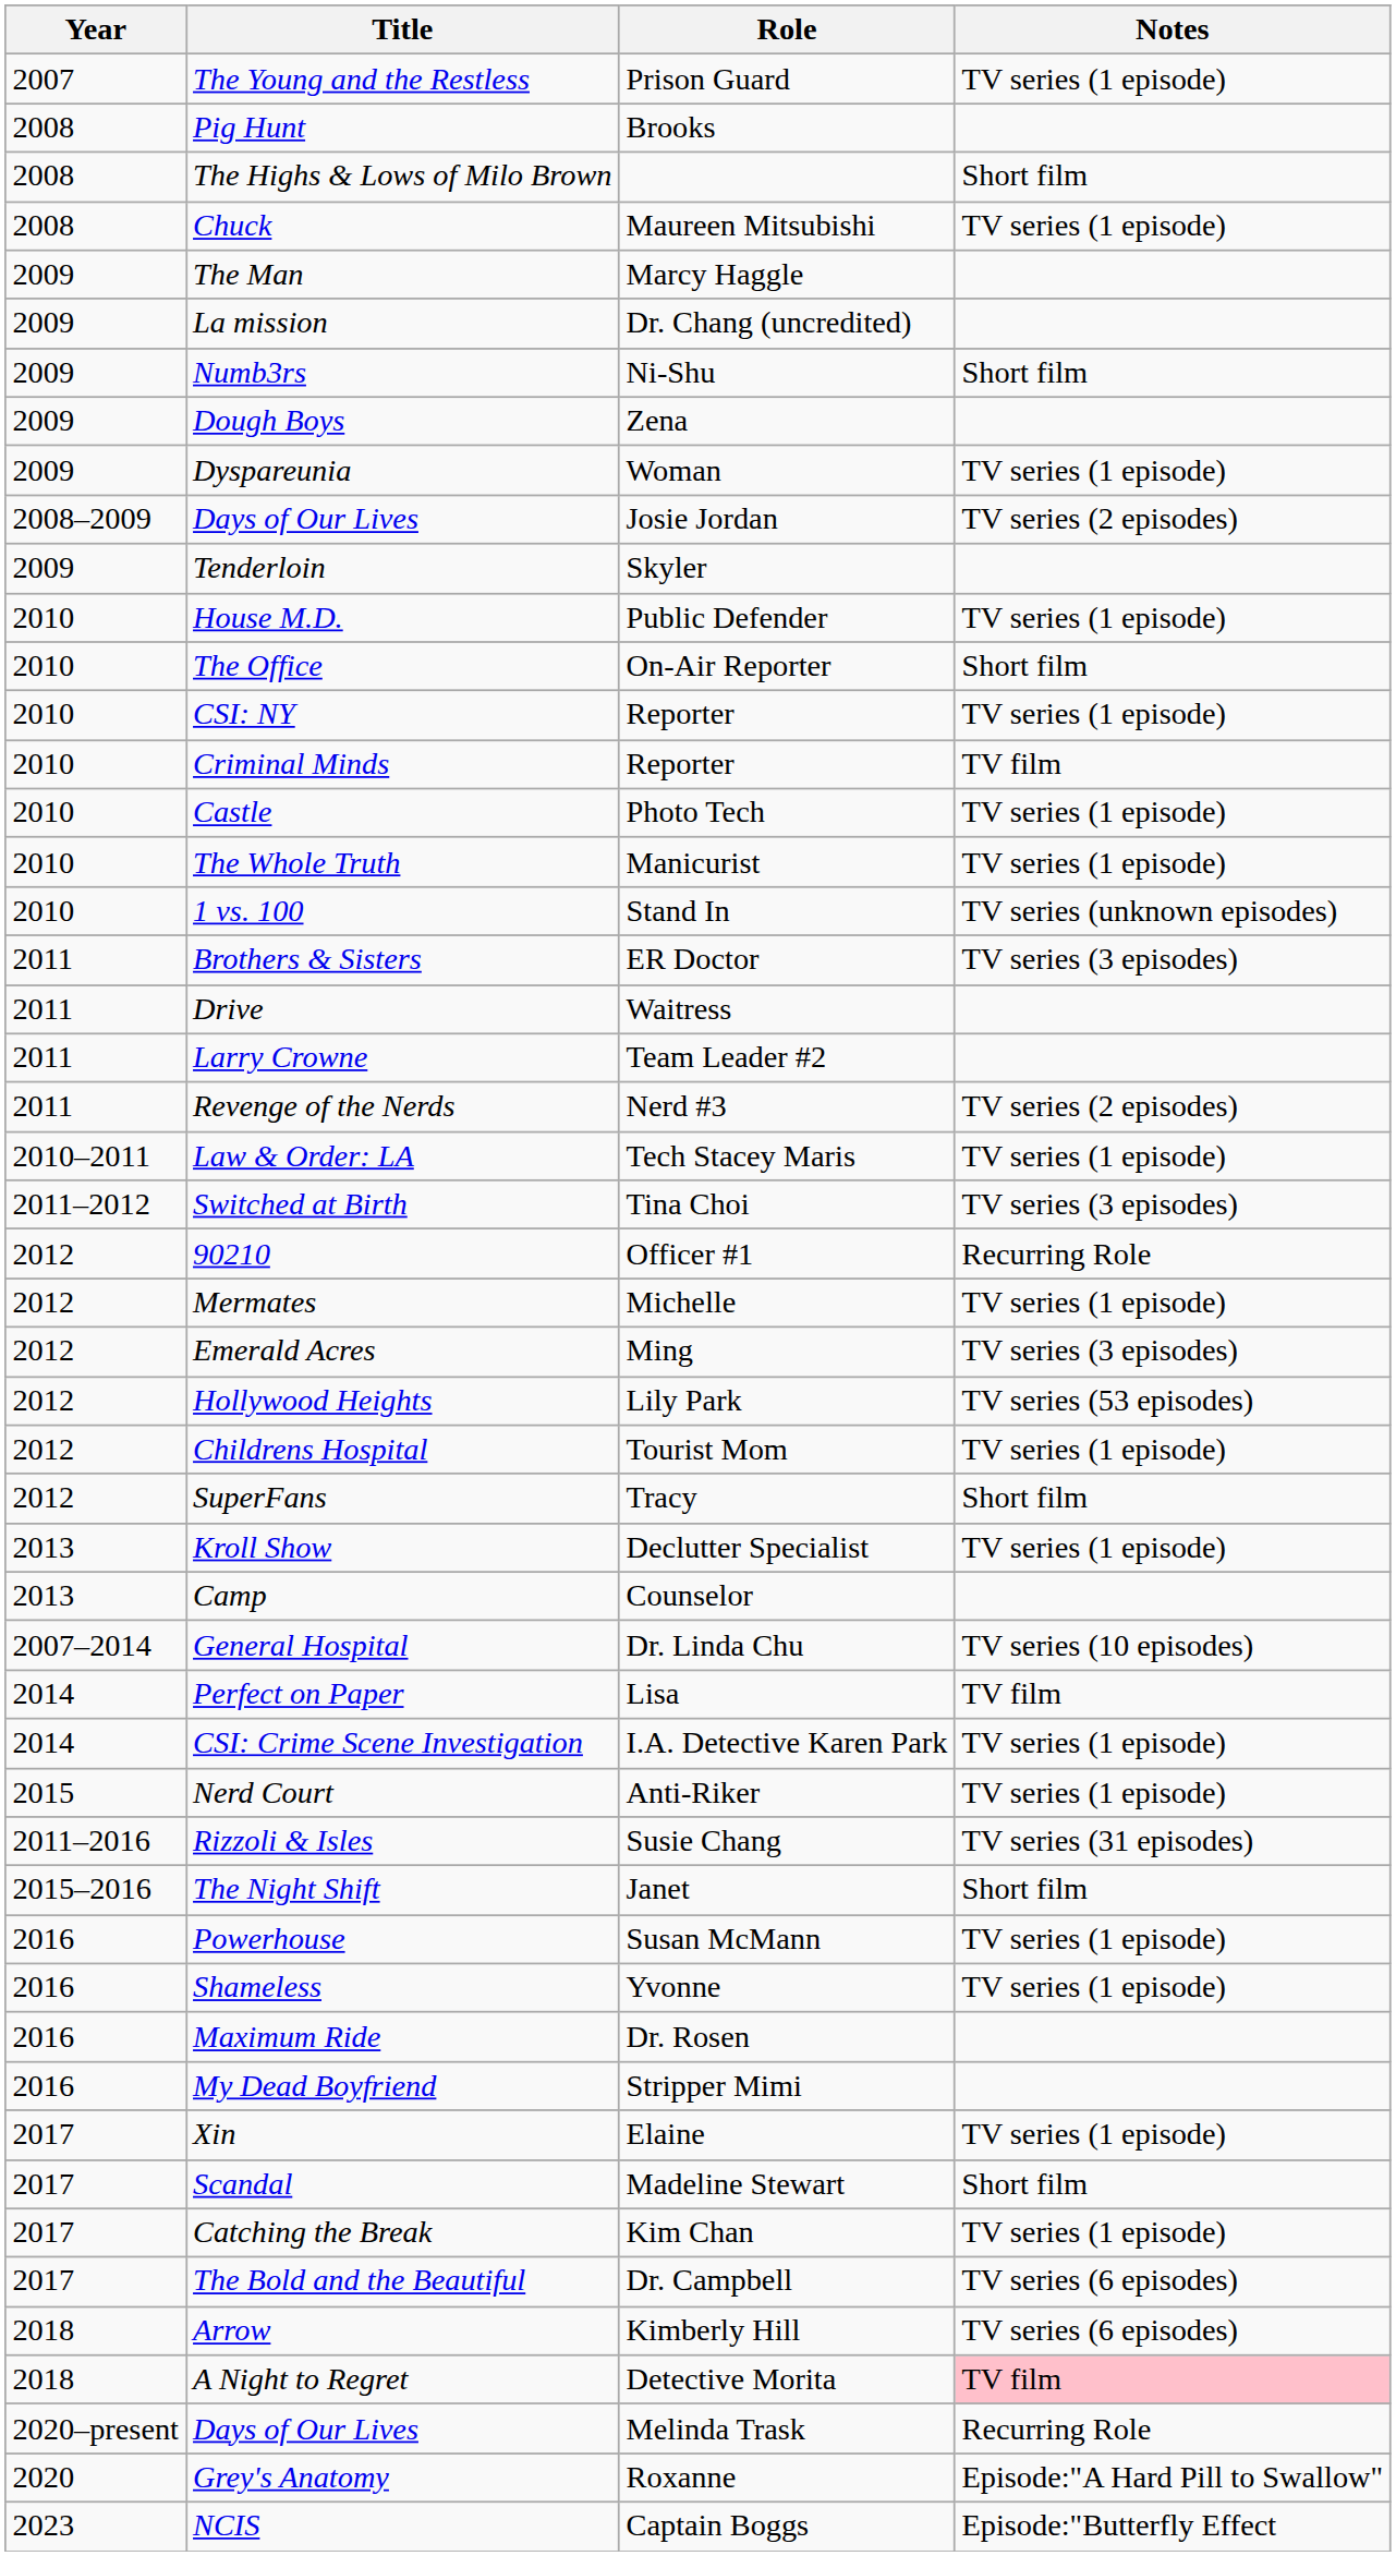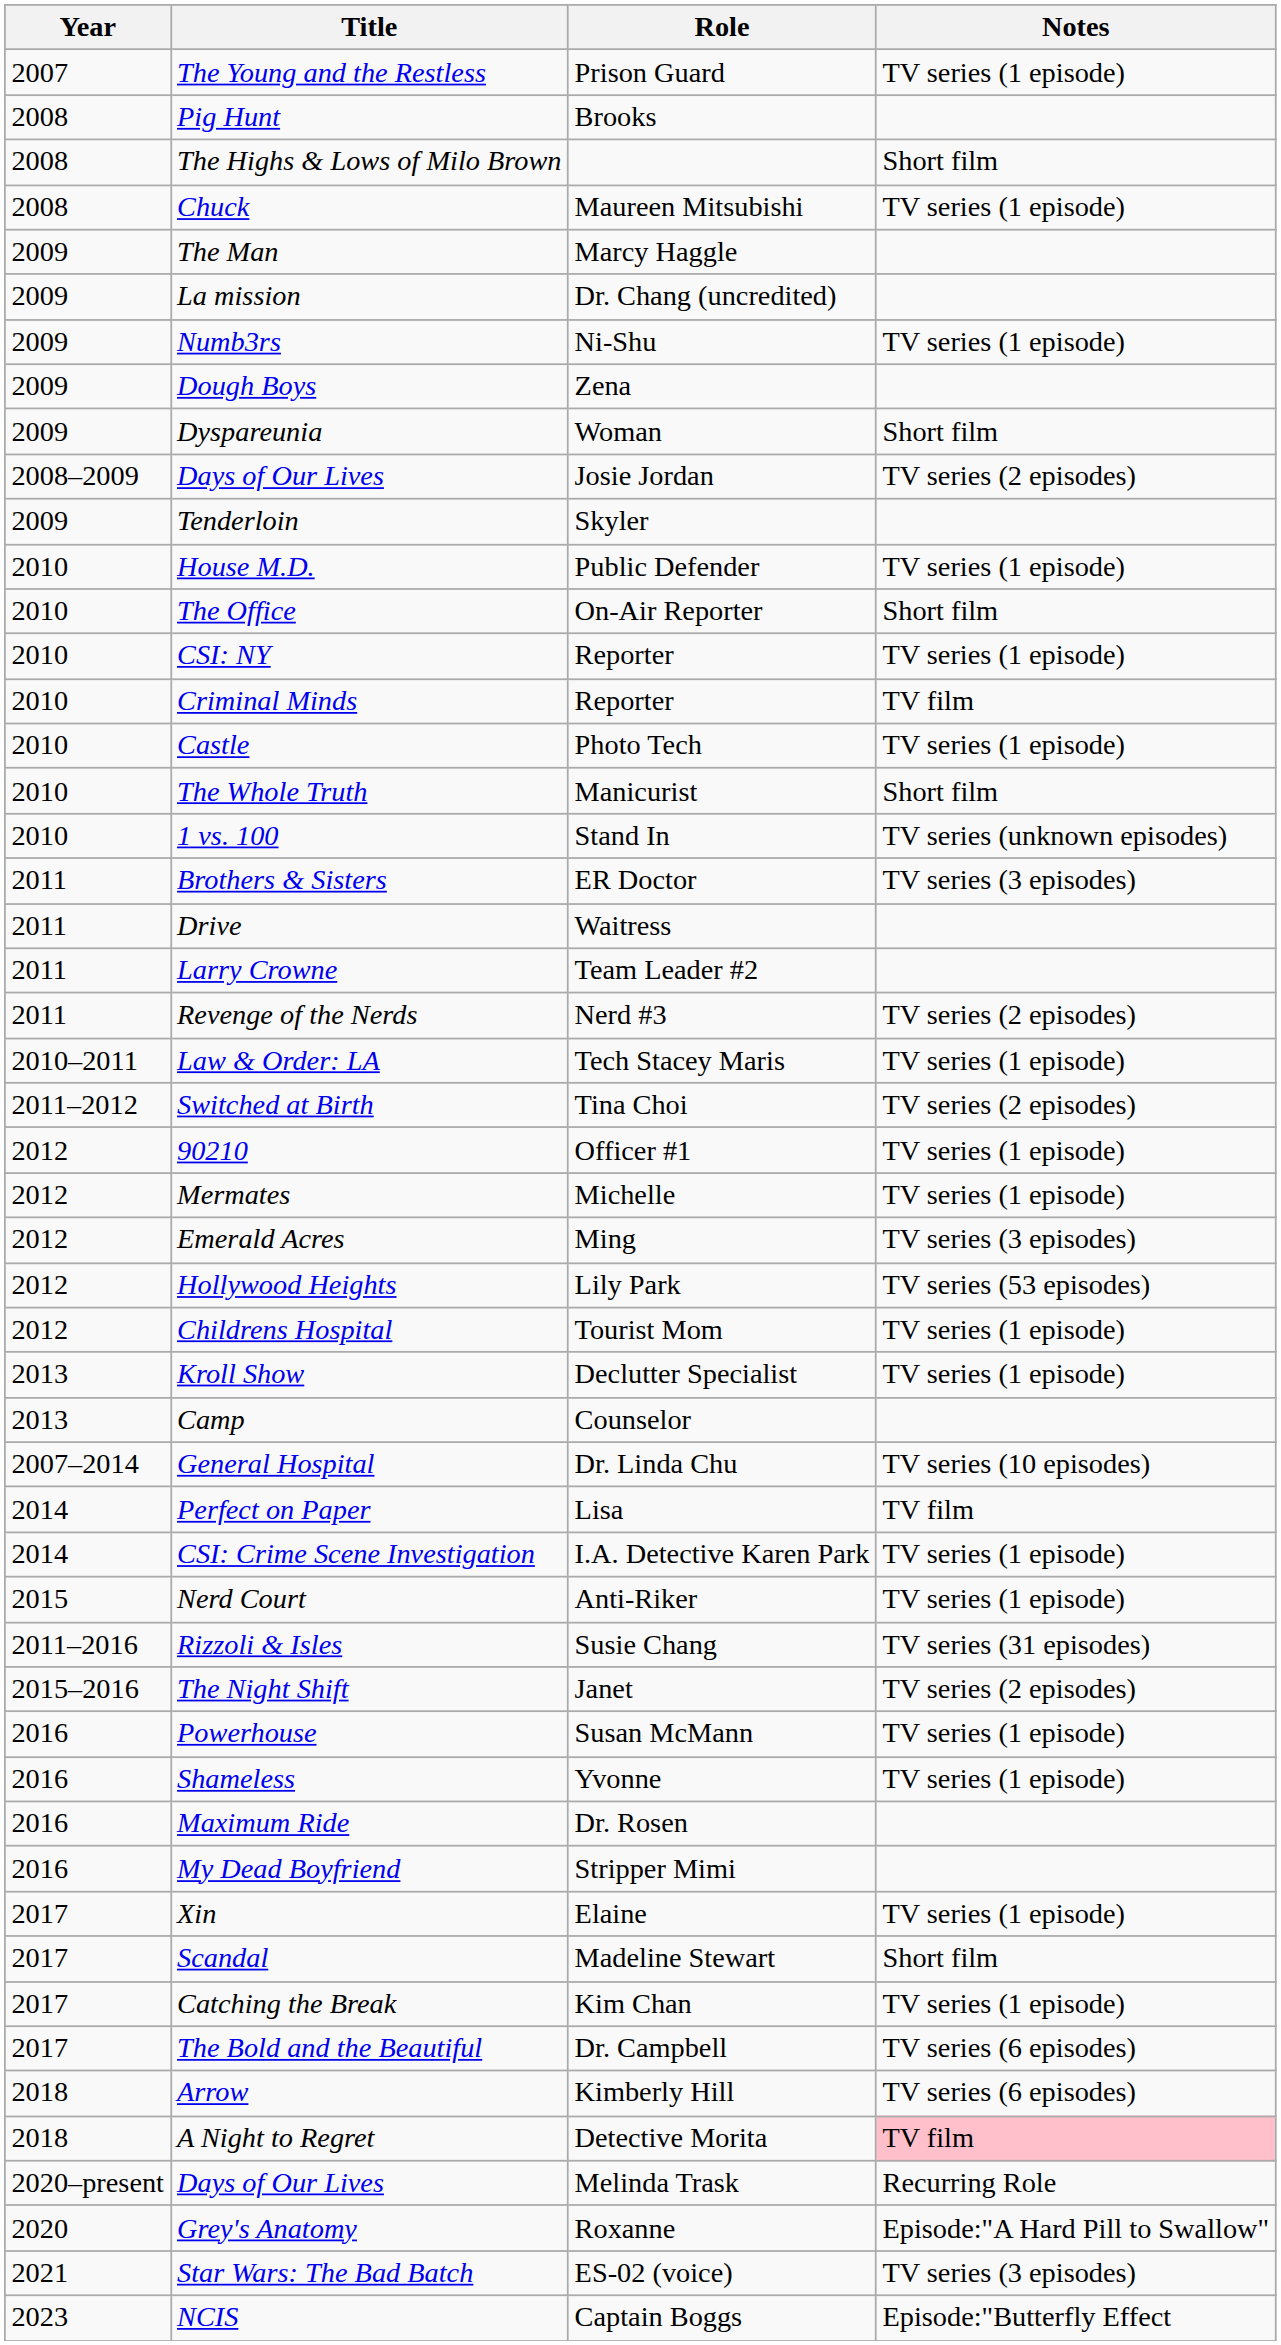Numb3rs | Notes: Short film -> TV series (1 episode)
Dyspareunia | Notes: TV series (1 episode) -> Short film
The Whole Truth | Notes: TV series (1 episode) -> Short film
Switched at Birth | Notes: TV series (3 episodes) -> TV series (2 episodes)
90210 | Notes: Recurring Role -> TV series (1 episode)
- row: 2012 | SuperFans | Tracy | Short film
The Night Shift | Notes: Short film -> TV series (2 episodes)
+ row: 2021 | Star Wars: The Bad Batch | ES-02 (voice) | TV series (3 episodes)
